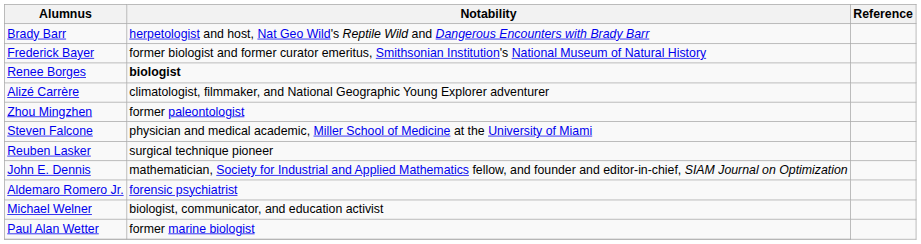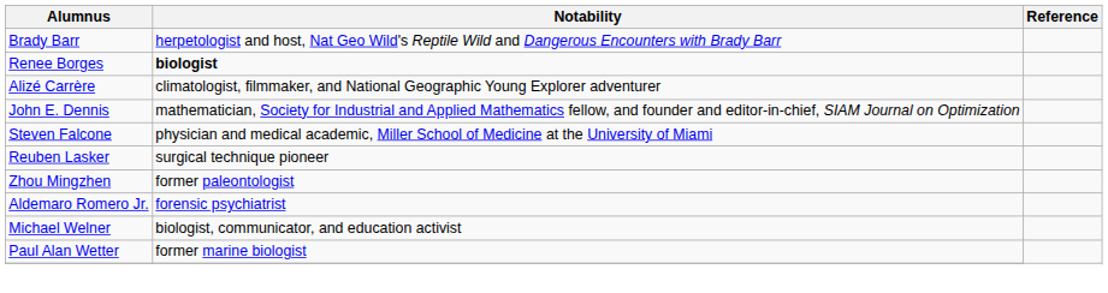- row: Frederick Bayer | former biologist and former curator emeritus, Smithsonian Institution's National Museum of Natural History
rows swapped: John E. Dennis <-> Zhou Mingzhen
